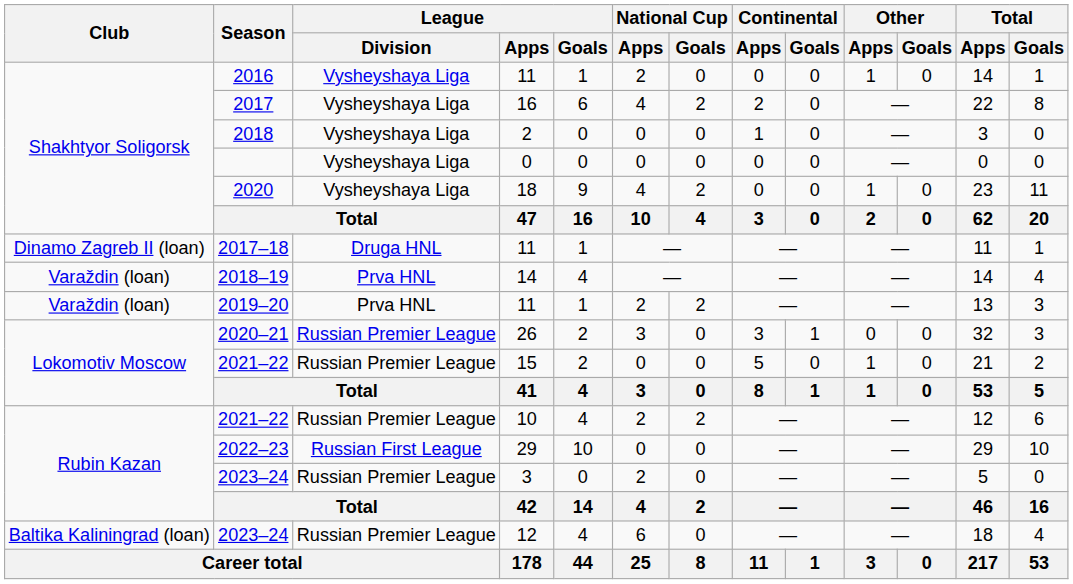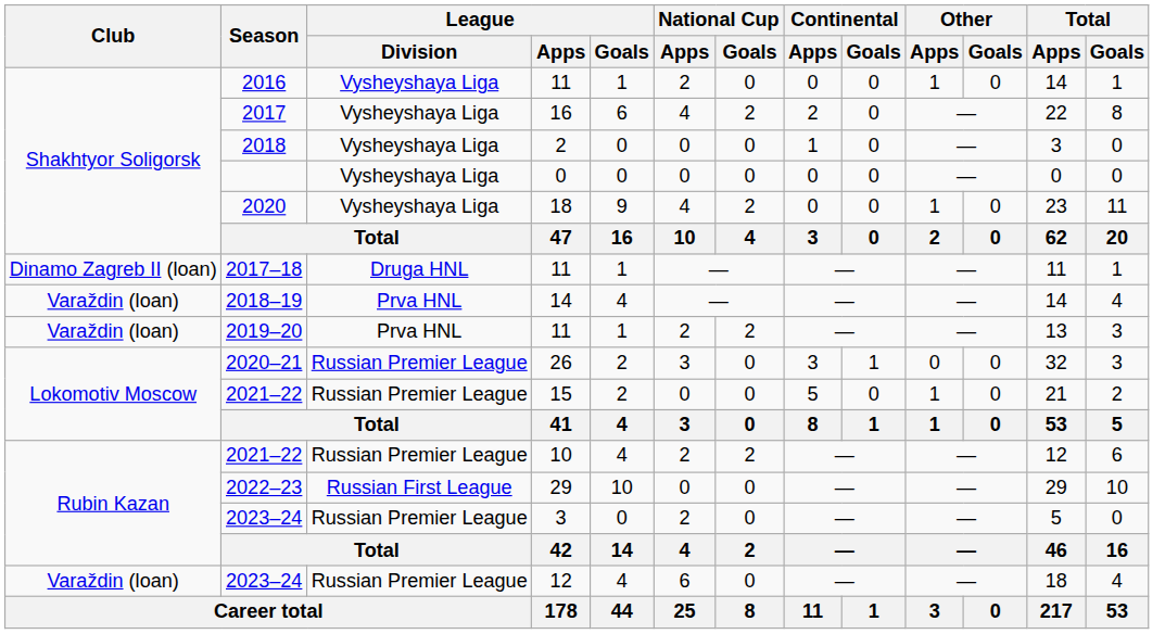2023–24 / 12 | Club: Baltika Kaliningrad (loan) -> Varaždin (loan)
